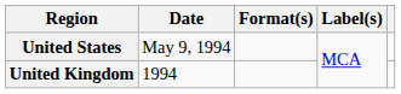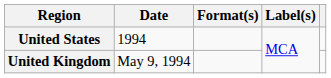United States | Date: May 9, 1994 -> 1994
United Kingdom | Date: 1994 -> May 9, 1994
